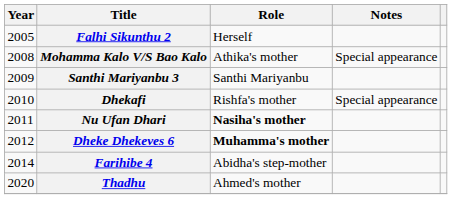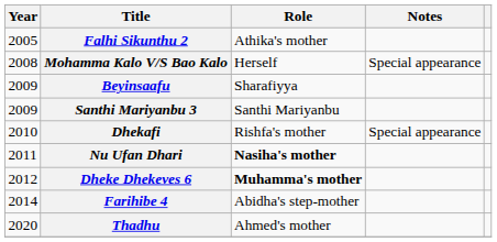Falhi Sikunthu 2 | Role: Herself -> Athika's mother
Mohamma Kalo V/S Bao Kalo | Role: Athika's mother -> Herself
+ row: 2009 | Beyinsaafu | Sharafiyya
